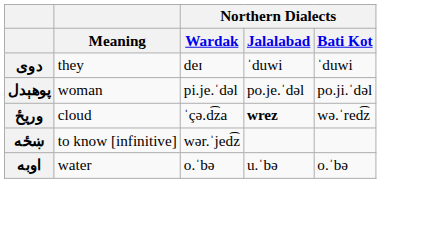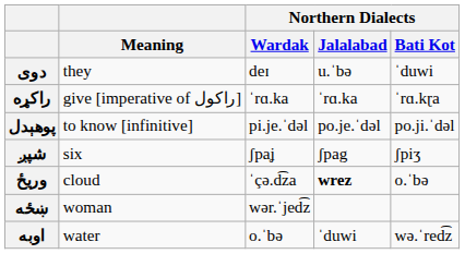دوی | Northern Dialects / Jalalabad: ˈduwi -> u.ˈbə
+ row: راکړه | give [imperative of راکول] | ˈrɑ.ka | ˈrɑ.ka | ˈrɑ.kɽa
پوهېدل | Meaning: woman -> to know [infinitive]
+ row: شپږ | six | ʃpaʝ | ʃpag | ʃpiʒ
وريځ | Northern Dialects / Bati Kot: wə.ˈred͡z -> o.ˈbə
ښځه | Meaning: to know [infinitive] -> woman
اوبه | Northern Dialects / Jalalabad: u.ˈbə -> ˈduwi
اوبه | Northern Dialects / Bati Kot: o.ˈbə -> wə.ˈred͡z
